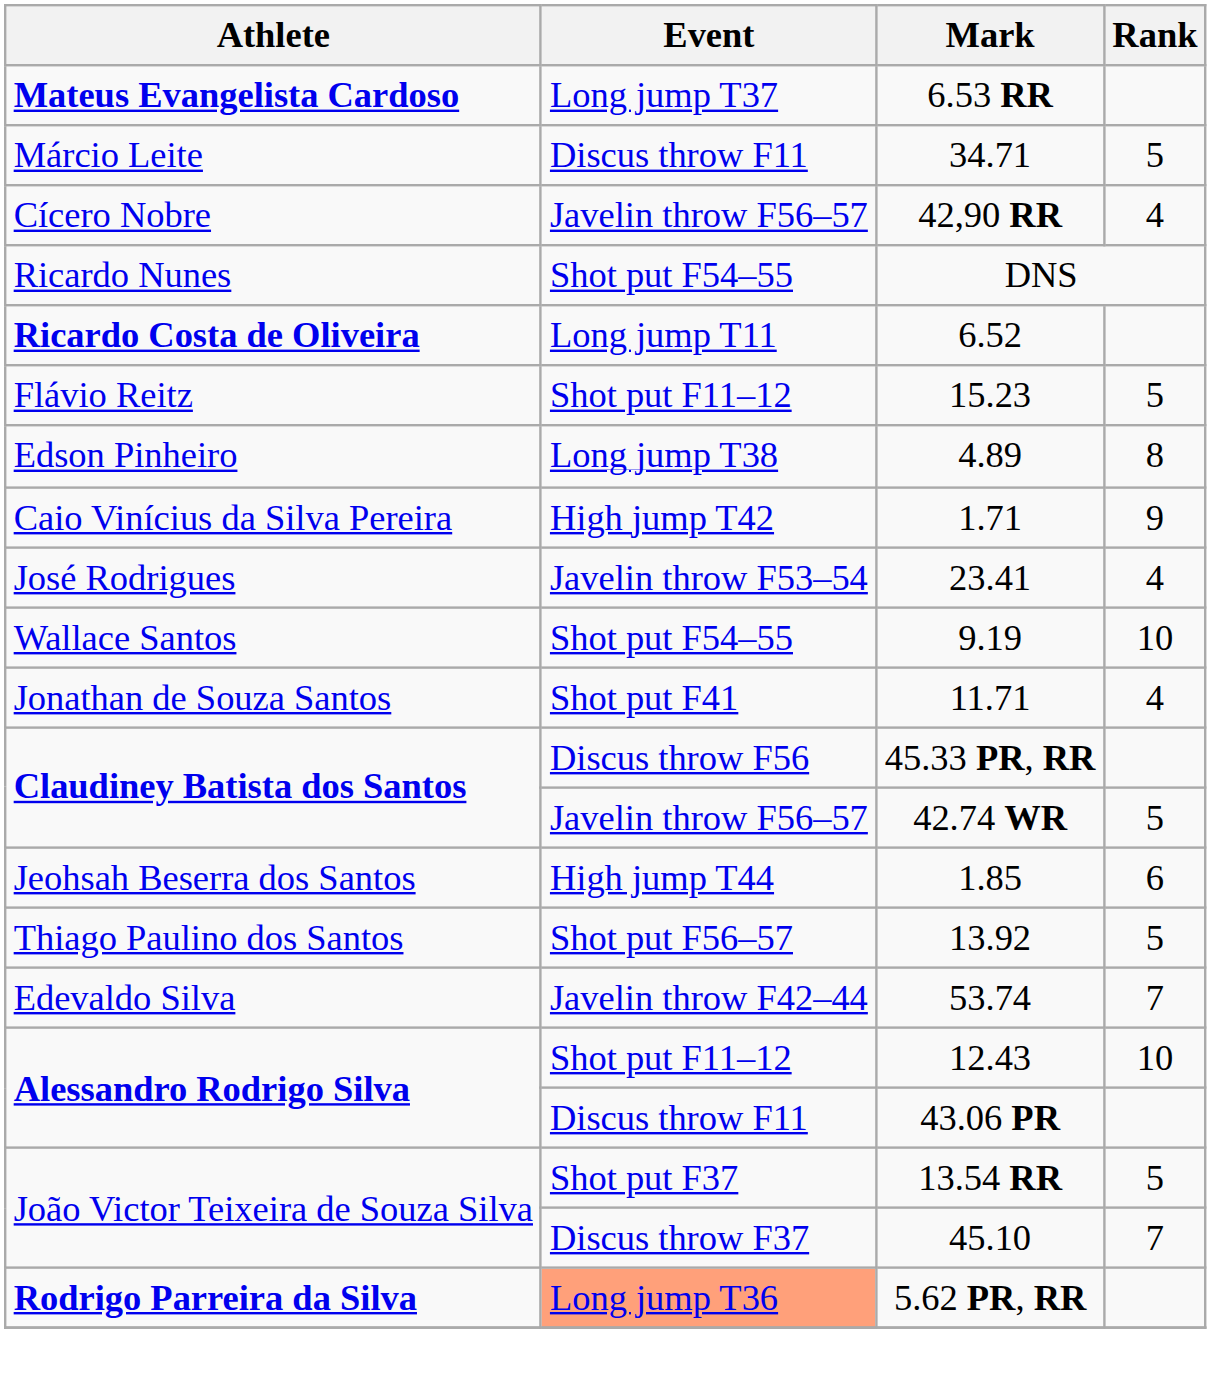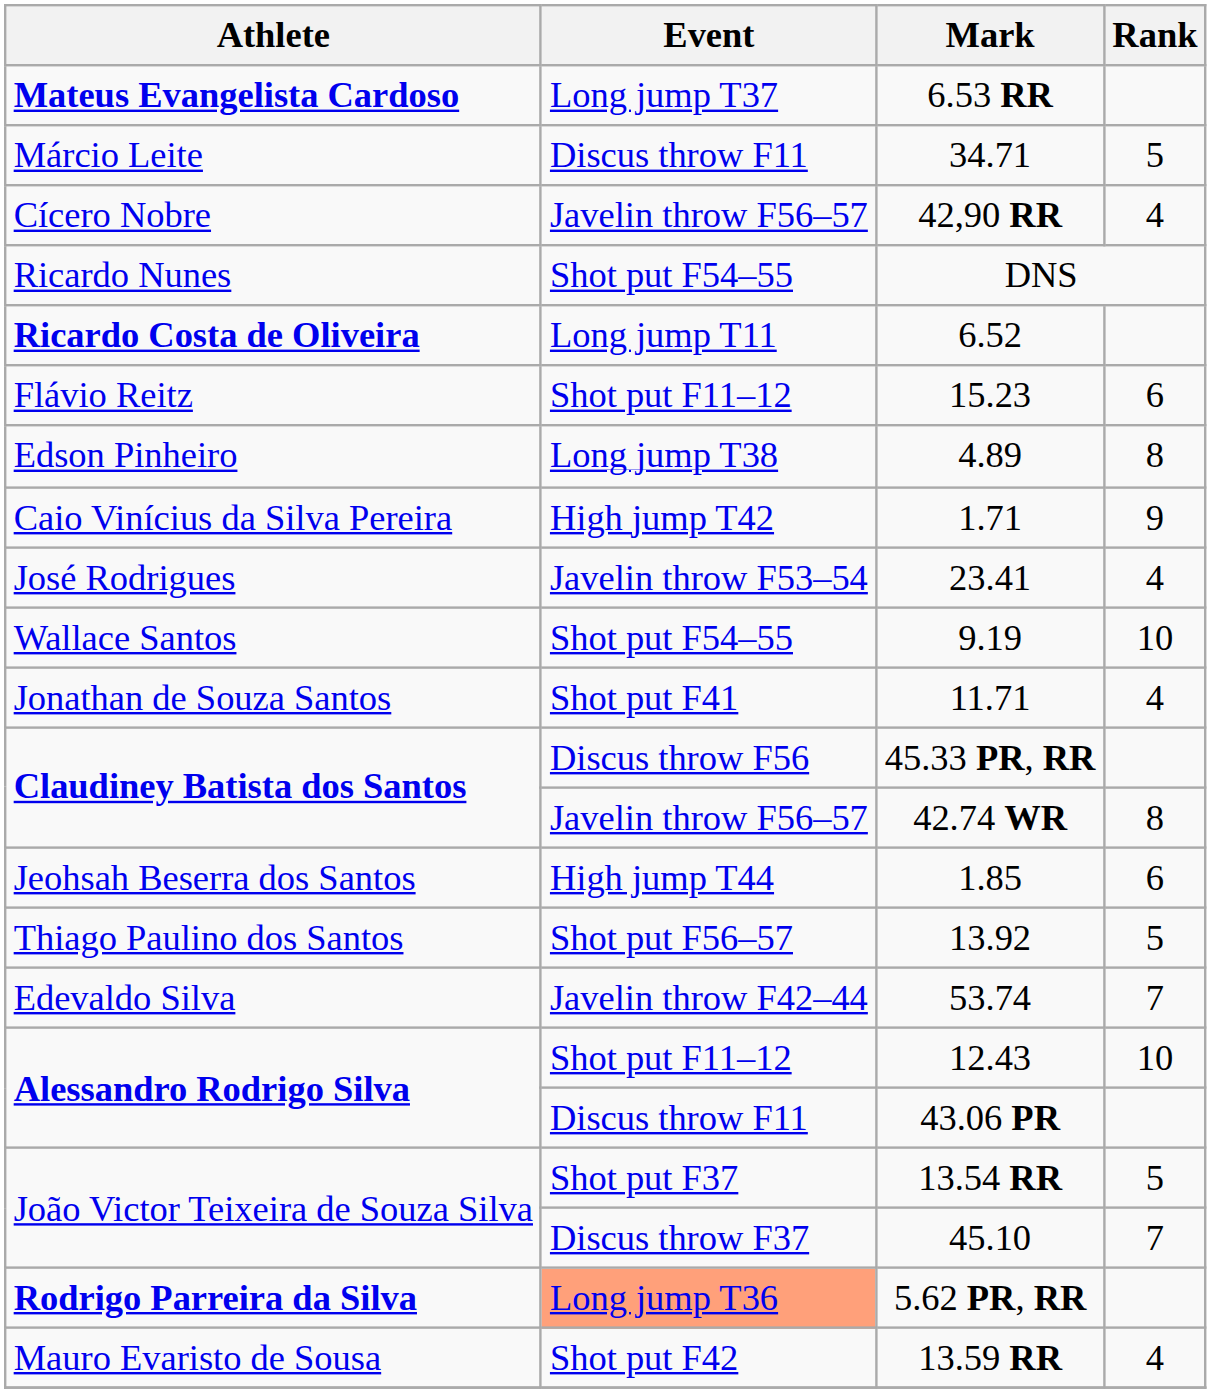15.23 | Rank: 5 -> 6
42.74 WR | Rank: 5 -> 8
+ row: Mauro Evaristo de Sousa | Shot put F42 | 13.59 RR | 4
